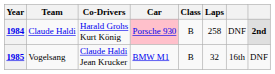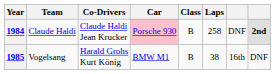1984 | Co-Drivers: Harald Grohs Kurt König -> Claude Haldi Jean Krucker
1985 | Co-Drivers: Claude Haldi Jean Krucker -> Harald Grohs Kurt König
1985 | Laps: 32 -> 38
